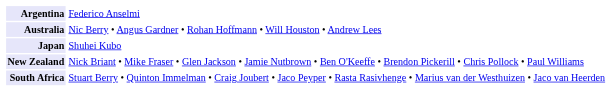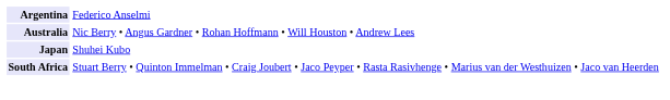- row: New Zealand | Nick Briant • Mike Fraser • Glen Jackson • Jamie Nutbrown • Ben O'Keeffe • Brendon Pickerill • Chris Pollock • Paul Williams
